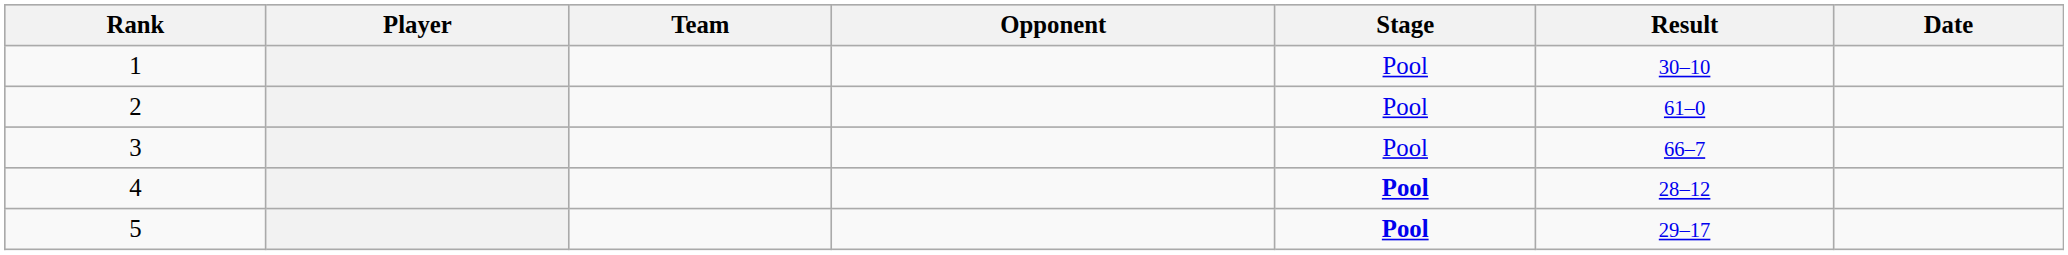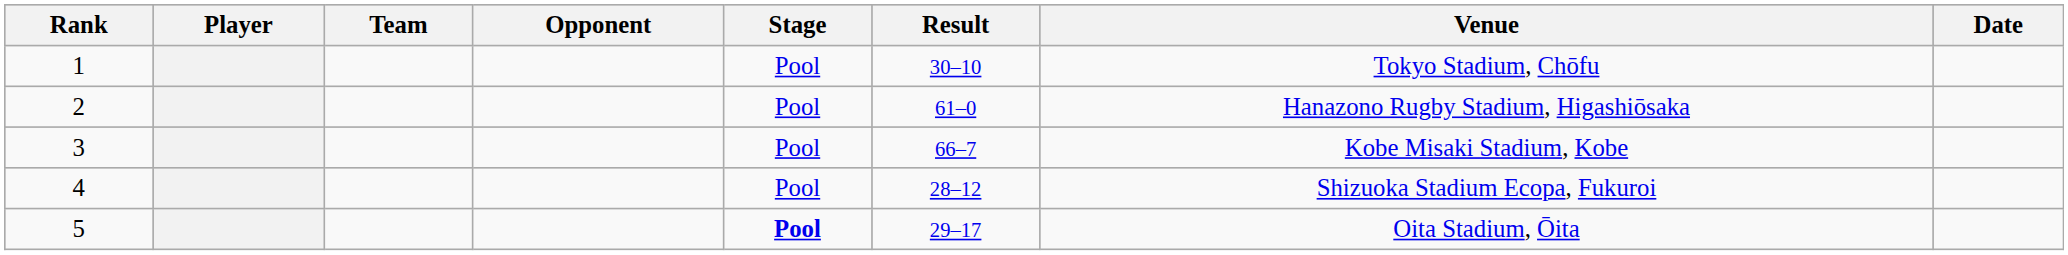+ column: Venue | Tokyo Stadium, Chōfu | Hanazono Rugby Stadium, Higashiōsaka | Kobe Misaki Stadium, Kobe | Shizuoka Stadium Ecopa, Fukuroi | Oita Stadium, Ōita
4 | Stage: bold -> normal
